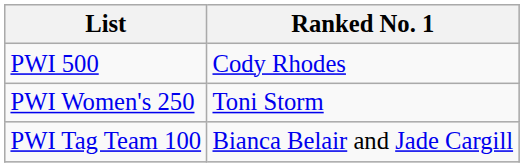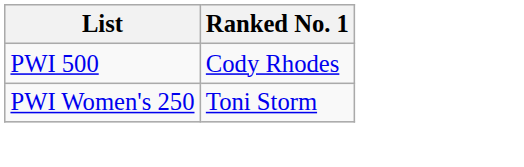- row: PWI Tag Team 100 | Bianca Belair and Jade Cargill
